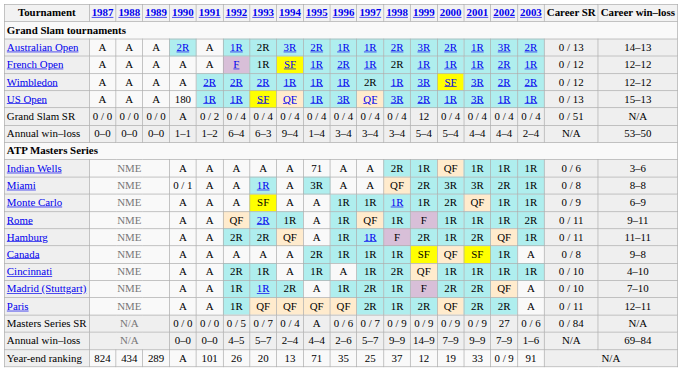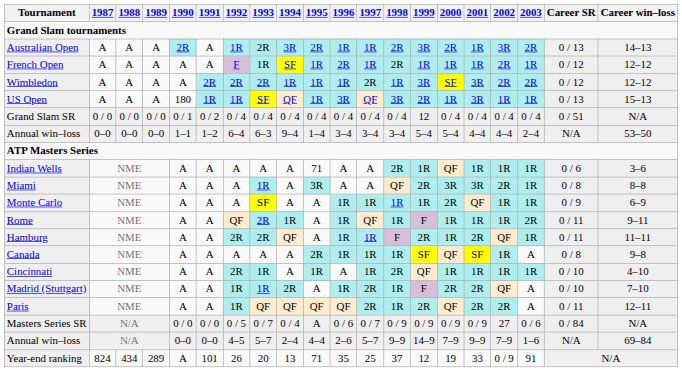Grand Slam SR | 1990: A -> 0 / 1
Miami | 1990: 0 / 1 -> A
